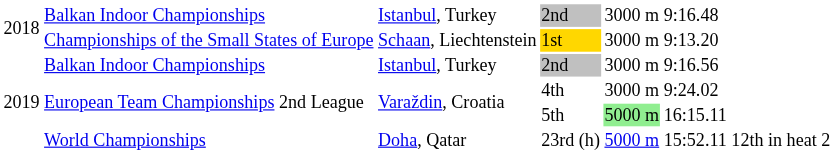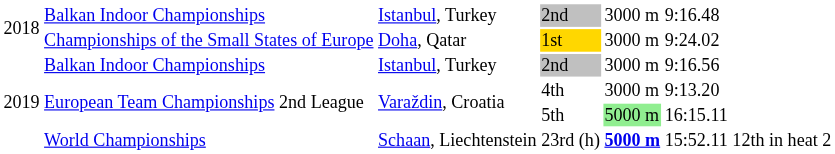1st | column 3: Schaan, Liechtenstein -> Doha, Qatar
1st | column 6: 9:13.20 -> 9:24.02
4th | column 6: 9:24.02 -> 9:13.20
23rd (h) | column 3: Doha, Qatar -> Schaan, Liechtenstein
23rd (h) | column 5: normal -> bold
